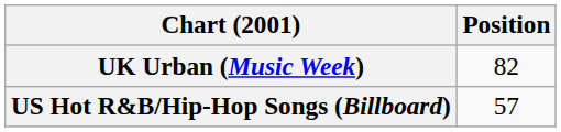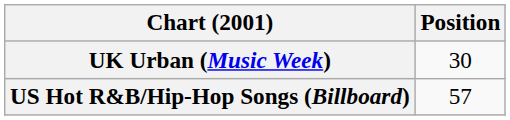UK Urban (Music Week) | Position: 82 -> 30
